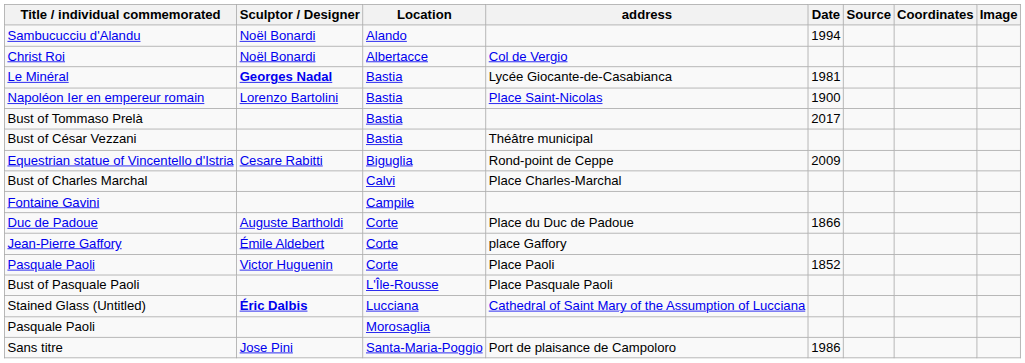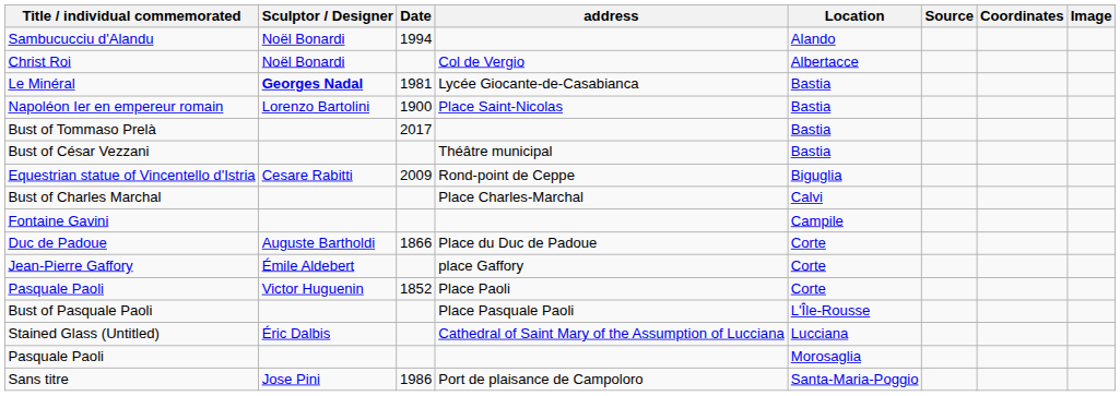columns swapped: Location <-> Date
Stained Glass (Untitled) | Sculptor / Designer: bold -> normal
